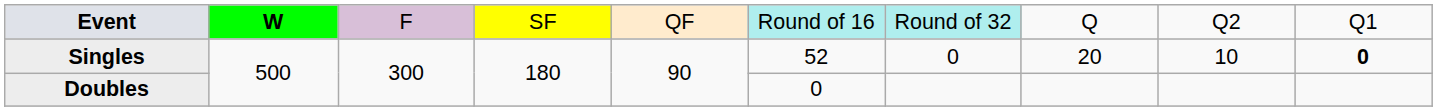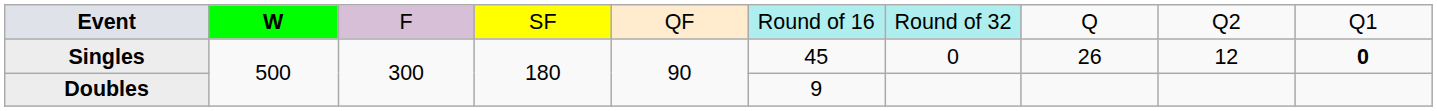Singles | column 6: 52 -> 45
Singles | column 8: 20 -> 26
Singles | column 9: 10 -> 12
Doubles | column 6: 0 -> 9
